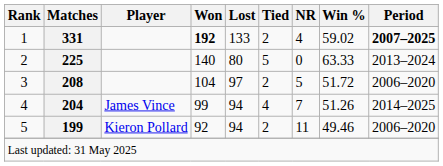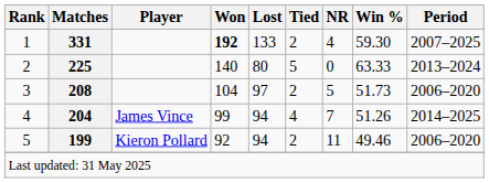1 | Win %: 59.02 -> 59.30
1 | Period: bold -> normal
3 | Win %: 51.72 -> 51.73
